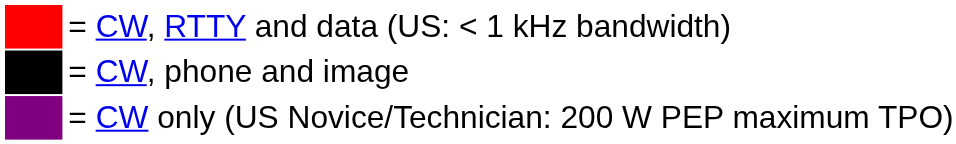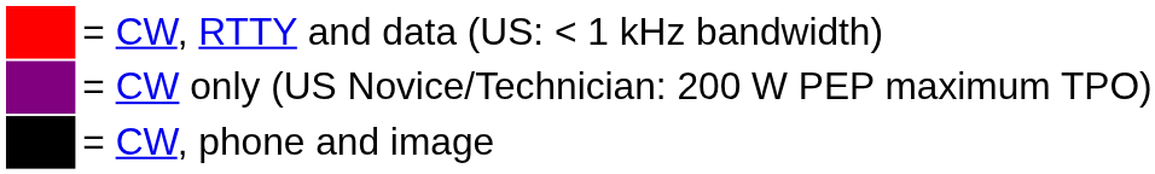rows swapped: = CW, phone and image <-> = CW only (US Novice/Technician: 200 W PEP maximum TPO)
